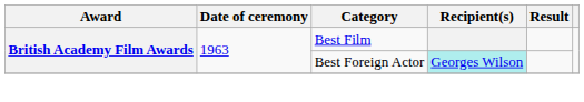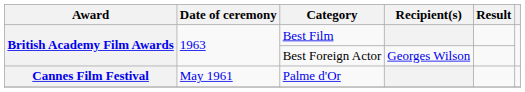Best Foreign Actor | Recipient(s): paleturquoise background -> no background
+ row: Cannes Film Festival | May 1961 | Palme d'Or
